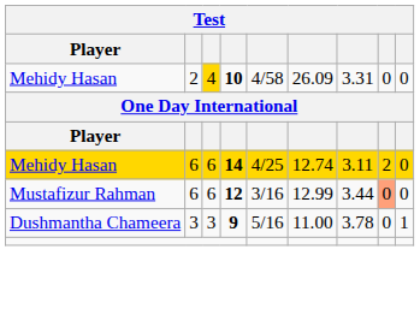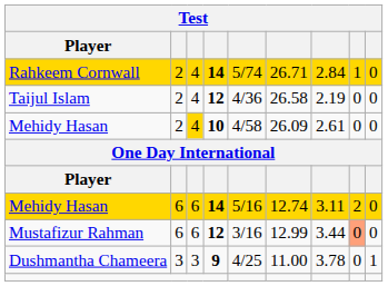+ row: Rahkeem Cornwall | 2 | 4 | 14 | 5/74 | 26.71 | 2.84 | 1 | 0
+ row: Taijul Islam | 2 | 4 | 12 | 4/36 | 26.58 | 2.19 | 0 | 0
Mehidy Hasan / 10 | column 7: 3.31 -> 2.61
Mehidy Hasan / 14 | column 5: 4/25 -> 5/16
Dushmantha Chameera | column 5: 5/16 -> 4/25
